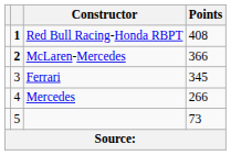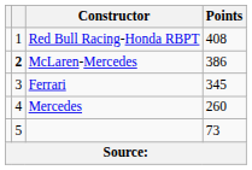Red Bull Racing-Honda RBPT | column 2: bold -> normal
McLaren-Mercedes | Points: 366 -> 386
Mercedes | Points: 266 -> 260
